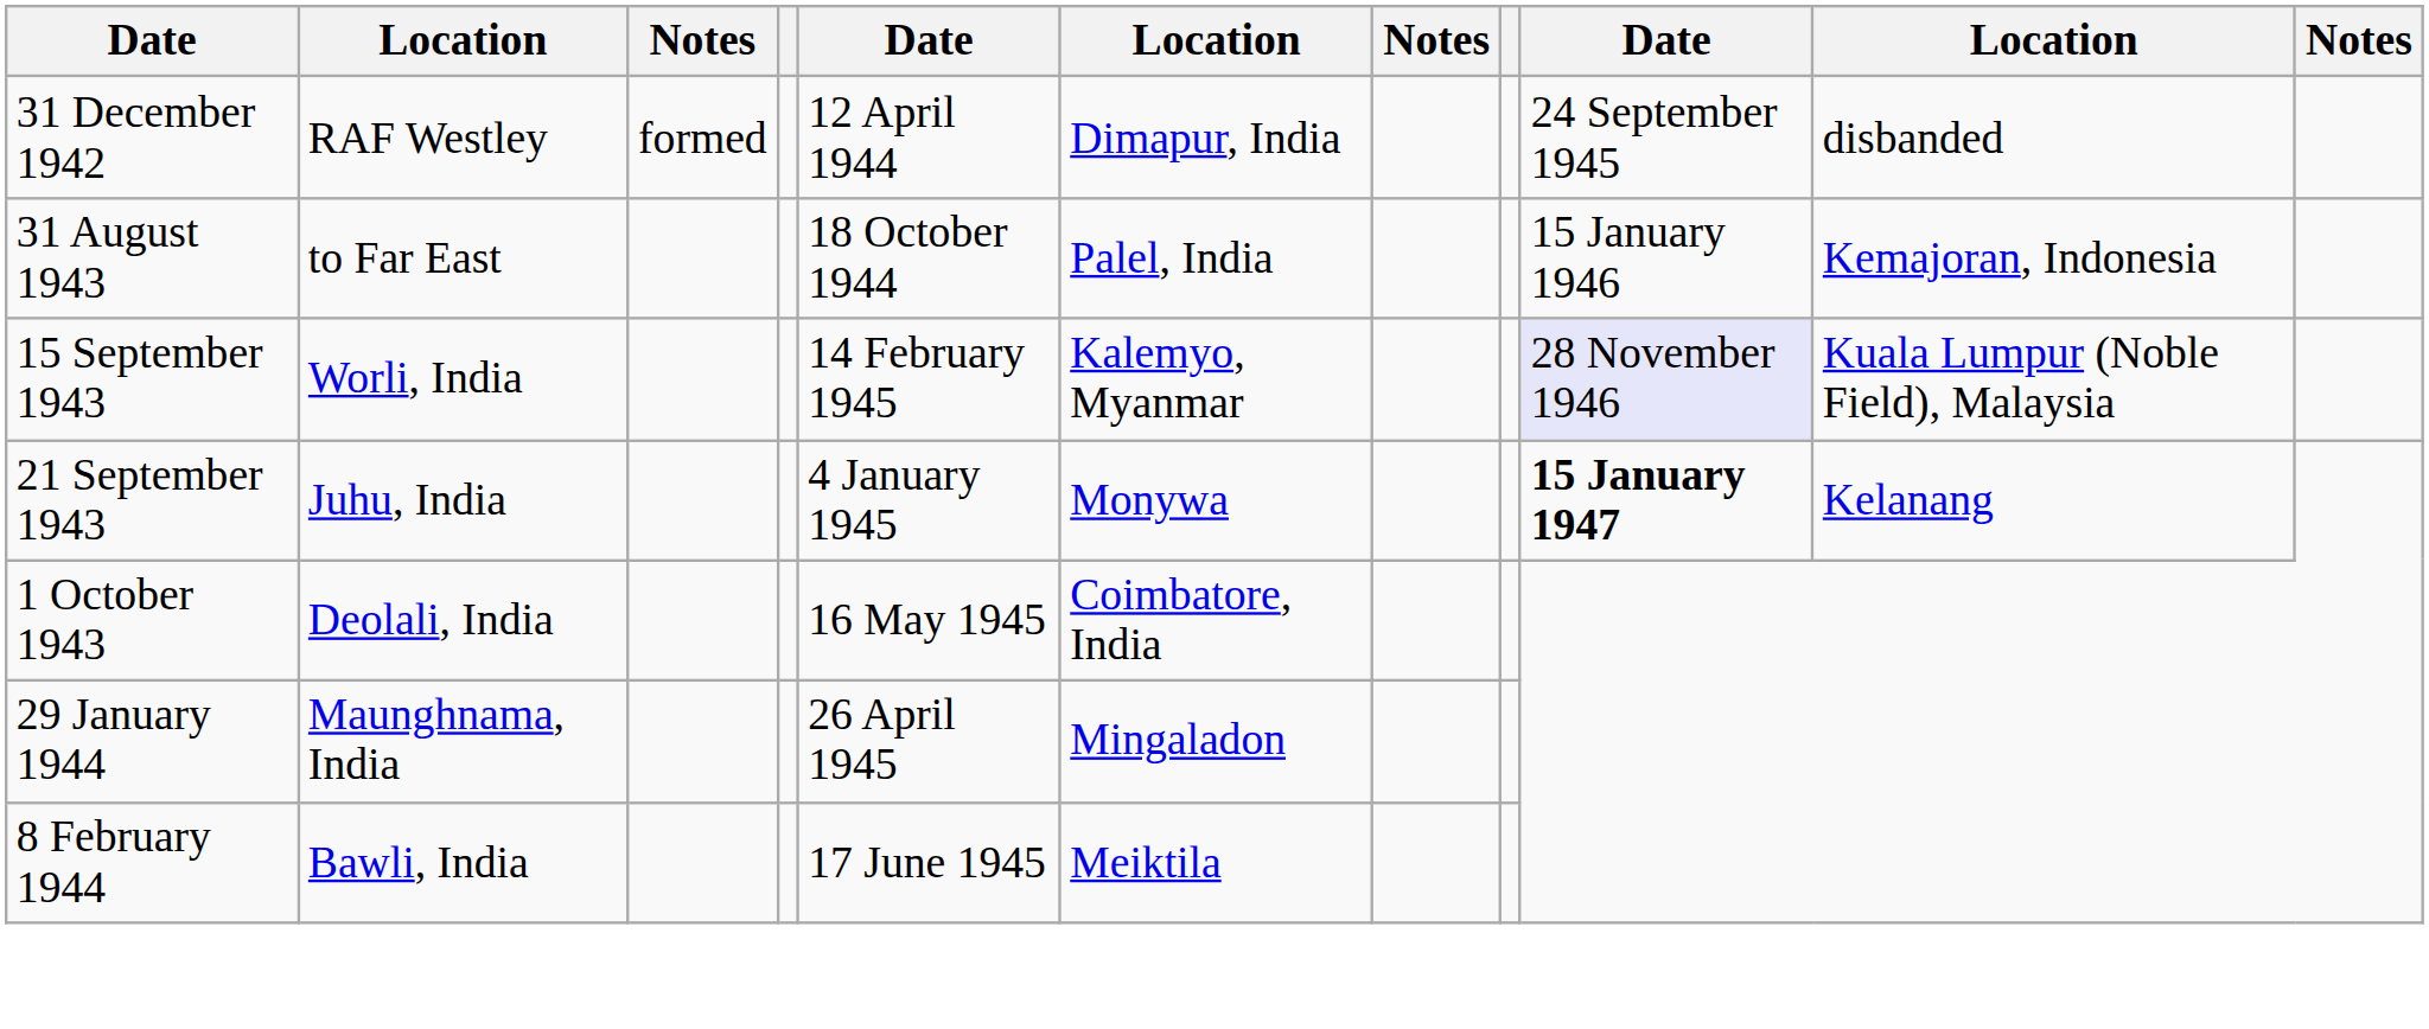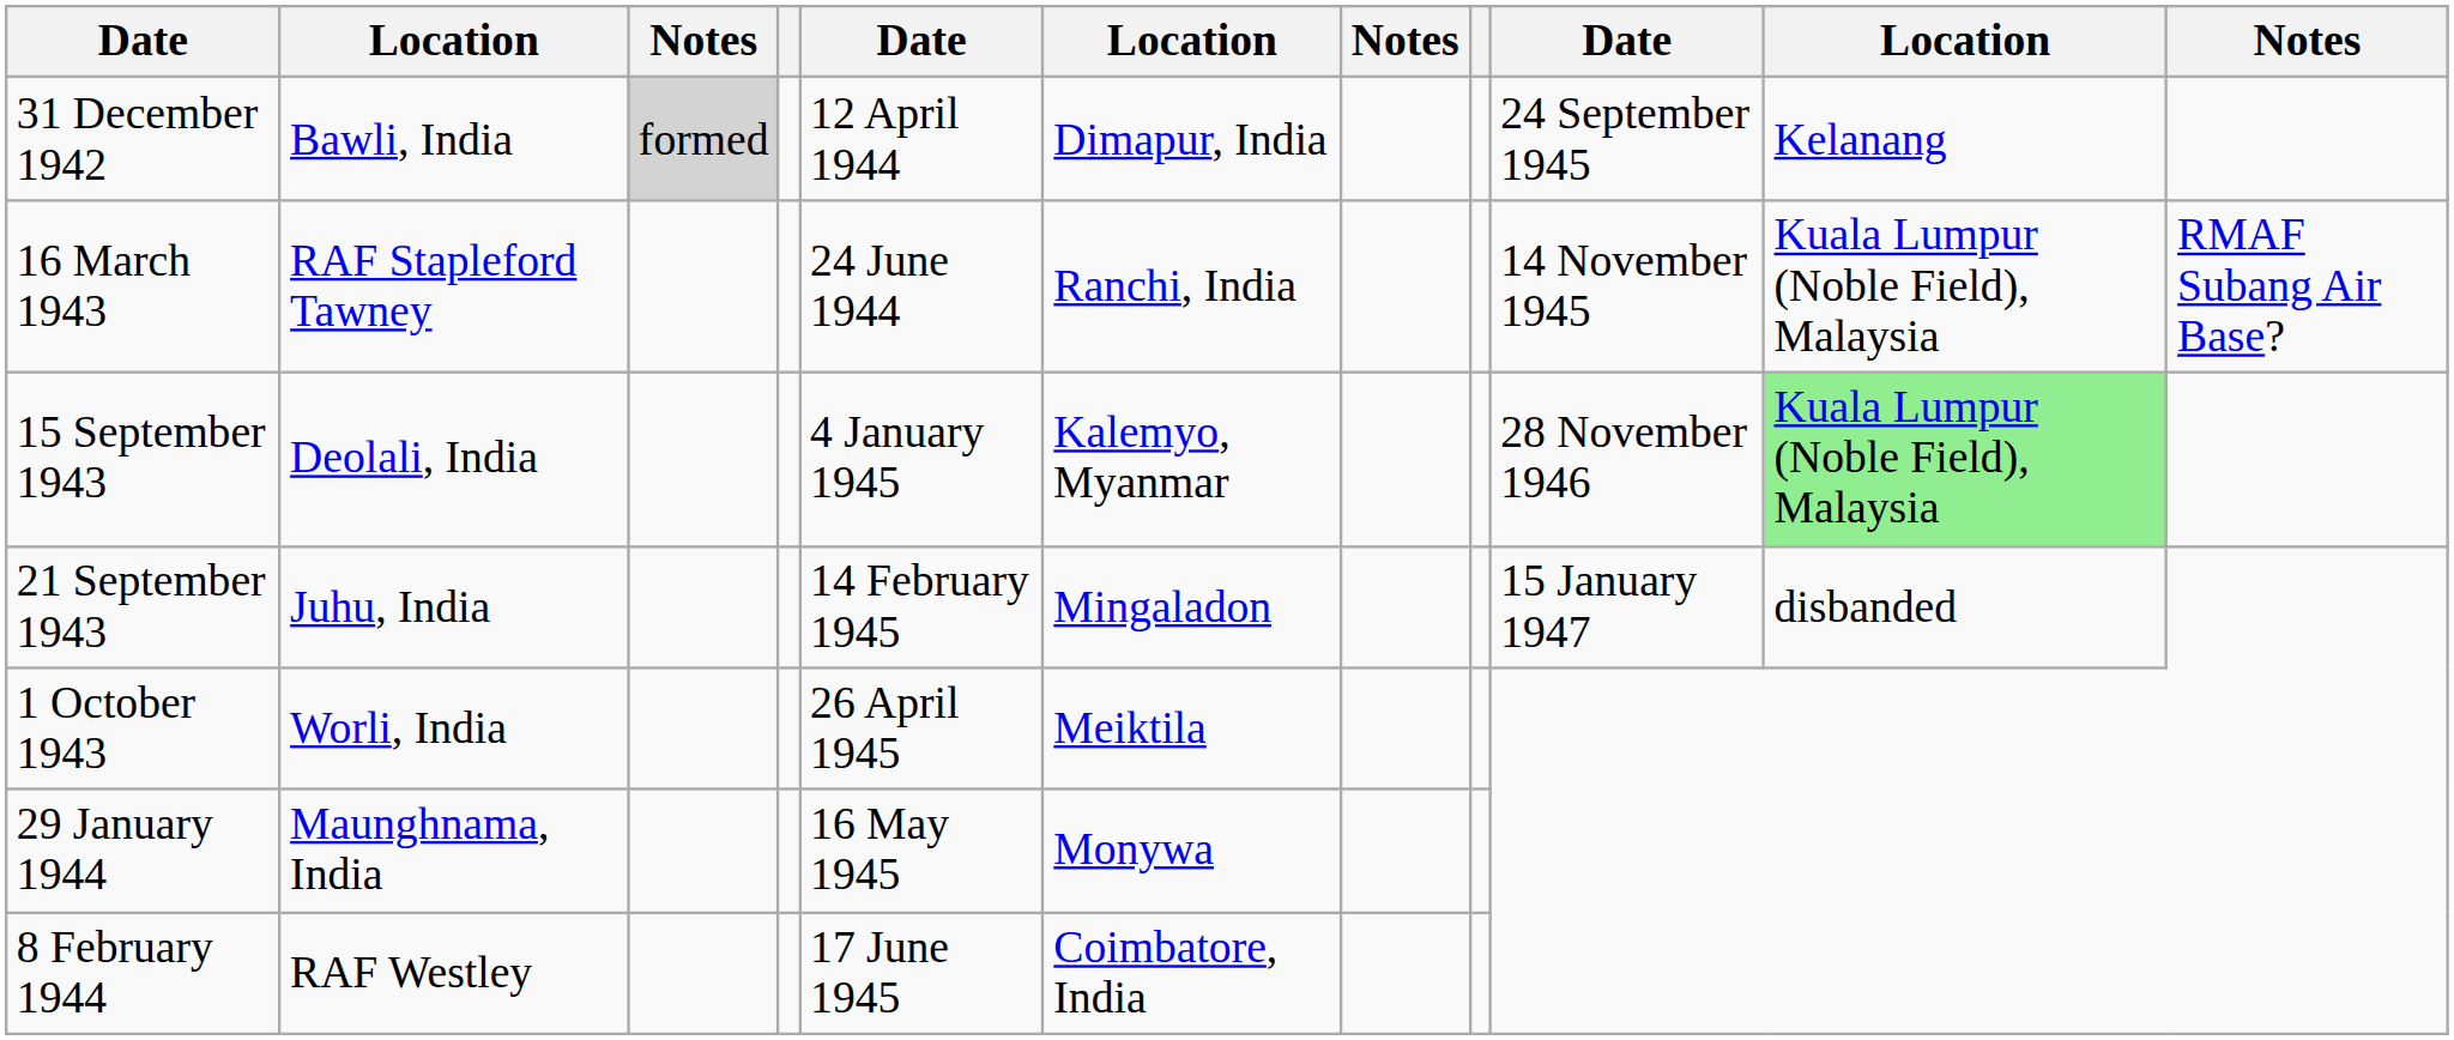31 December 1942 | column 2: RAF Westley -> Bawli, India
31 December 1942 | column 3: no background -> lightgrey background
31 December 1942 | column 10: disbanded -> Kelanang
+ row: 16 March 1943 | RAF Stapleford Tawney | 24 June 1944 | Ranchi, India | 14 November 1945 | Kuala Lumpur (Noble Field), Malaysia | RMAF Subang Air Base?
- row: 31 August 1943 | to Far East | 18 October 1944 | Palel, India | 15 January 1946 | Kemajoran, Indonesia
15 September 1943 | column 2: Worli, India -> Deolali, India
15 September 1943 | column 5: 14 February 1945 -> 4 January 1945
15 September 1943 | column 9: lavender background -> no background
15 September 1943 | column 10: no background -> lightgreen background
21 September 1943 | column 5: 4 January 1945 -> 14 February 1945
21 September 1943 | column 6: Monywa -> Mingaladon
21 September 1943 | column 9: bold -> normal
21 September 1943 | column 10: Kelanang -> disbanded
1 October 1943 | column 2: Deolali, India -> Worli, India
1 October 1943 | column 5: 16 May 1945 -> 26 April 1945
1 October 1943 | column 6: Coimbatore, India -> Meiktila
29 January 1944 | column 5: 26 April 1945 -> 16 May 1945
29 January 1944 | column 6: Mingaladon -> Monywa
8 February 1944 | column 2: Bawli, India -> RAF Westley
8 February 1944 | column 6: Meiktila -> Coimbatore, India
